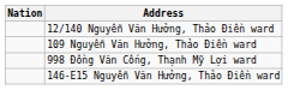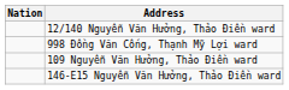rows swapped: 109 Nguyễn Văn Hưởng, Thảo Điền ward <-> 998 Đồng Văn Cống, Thạnh Mỹ Lợi ward
